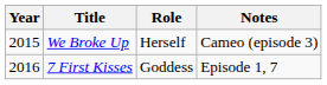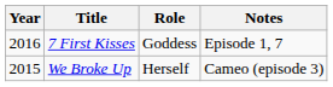rows swapped: We Broke Up <-> 7 First Kisses
